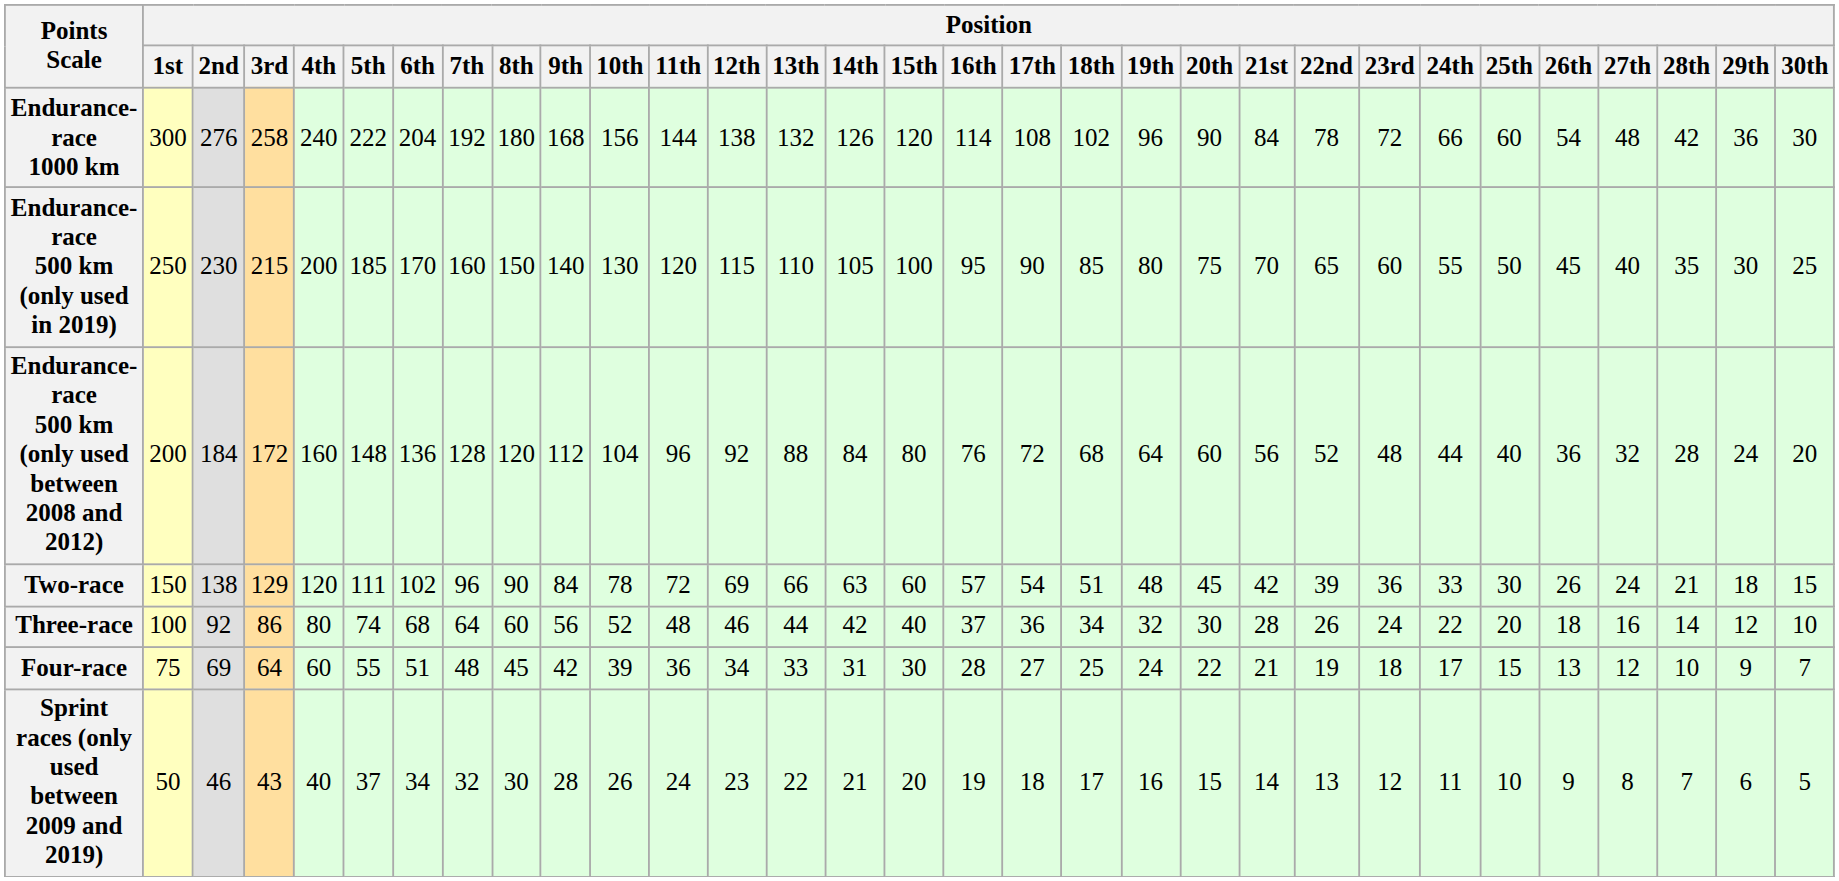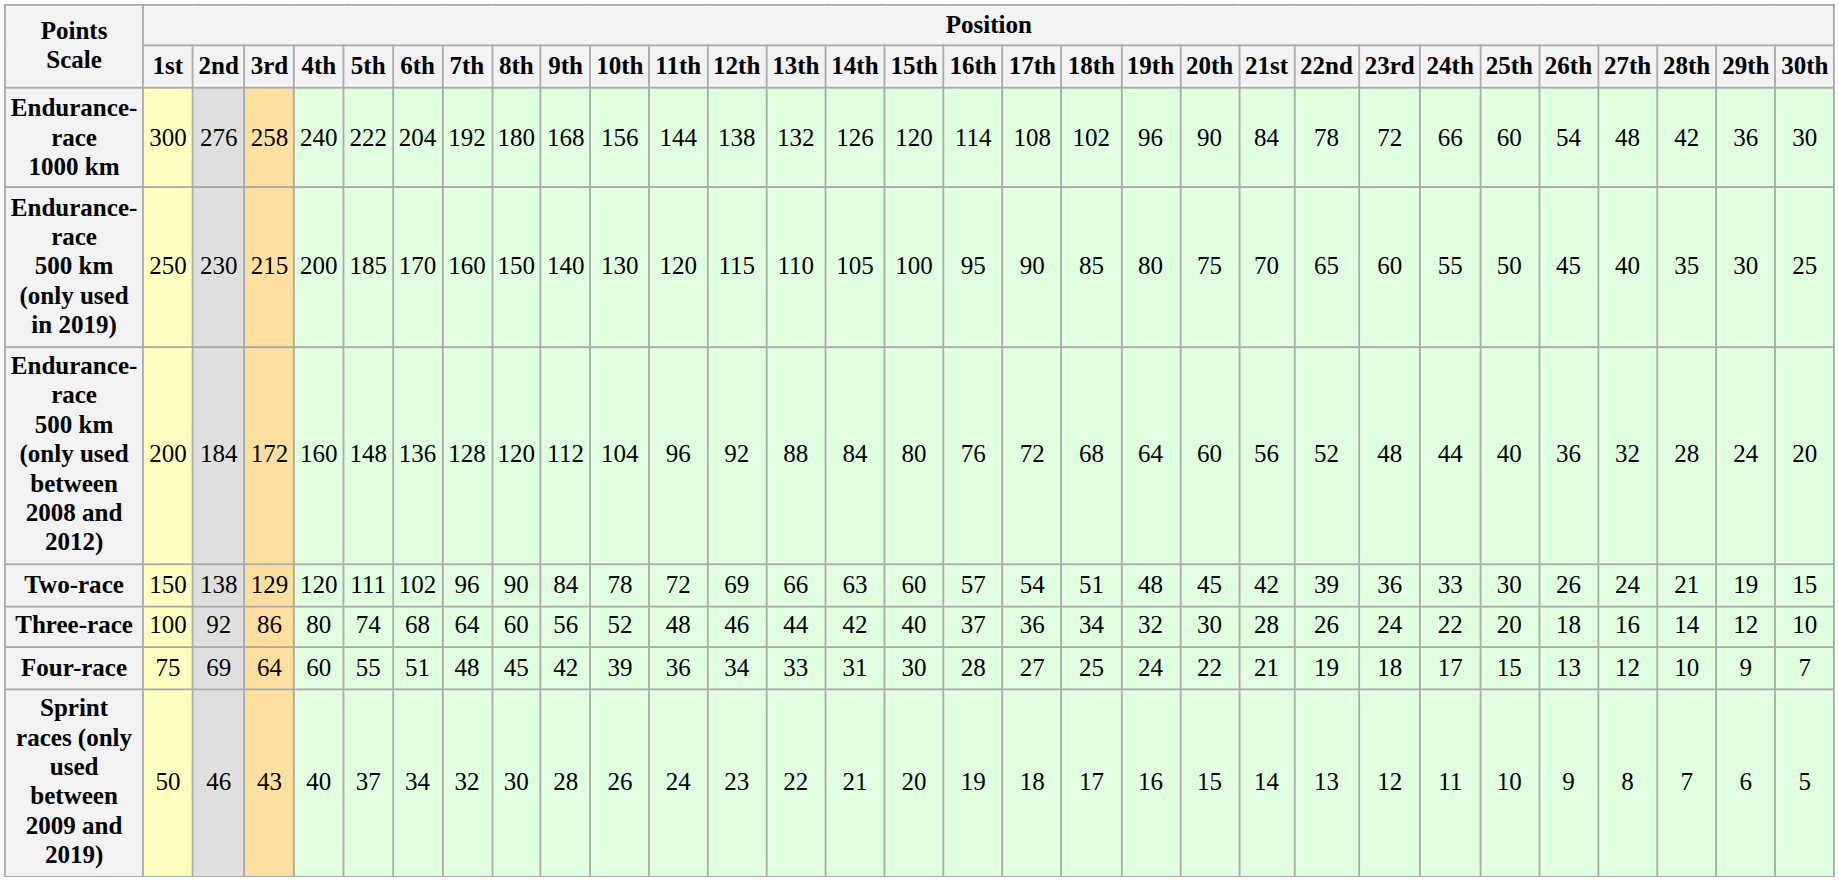Two-race | Position / 29th: 18 -> 19
